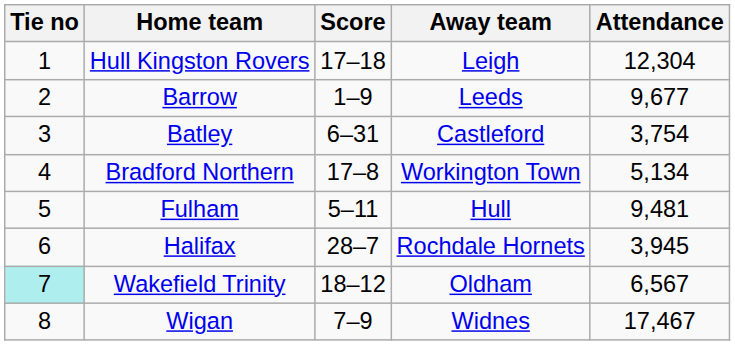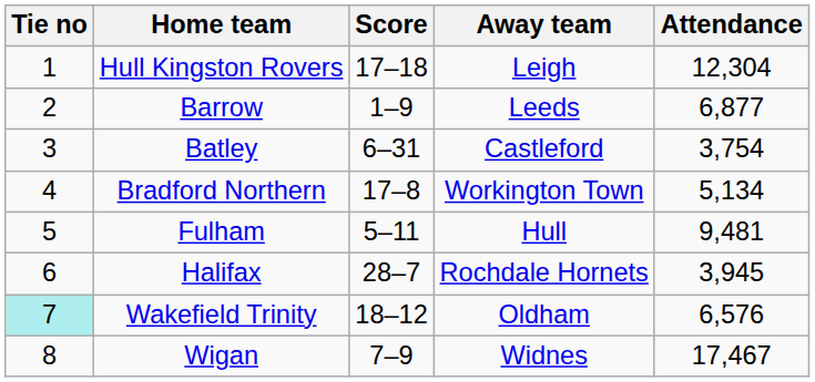Barrow | Attendance: 9,677 -> 6,877
Wakefield Trinity | Attendance: 6,567 -> 6,576
